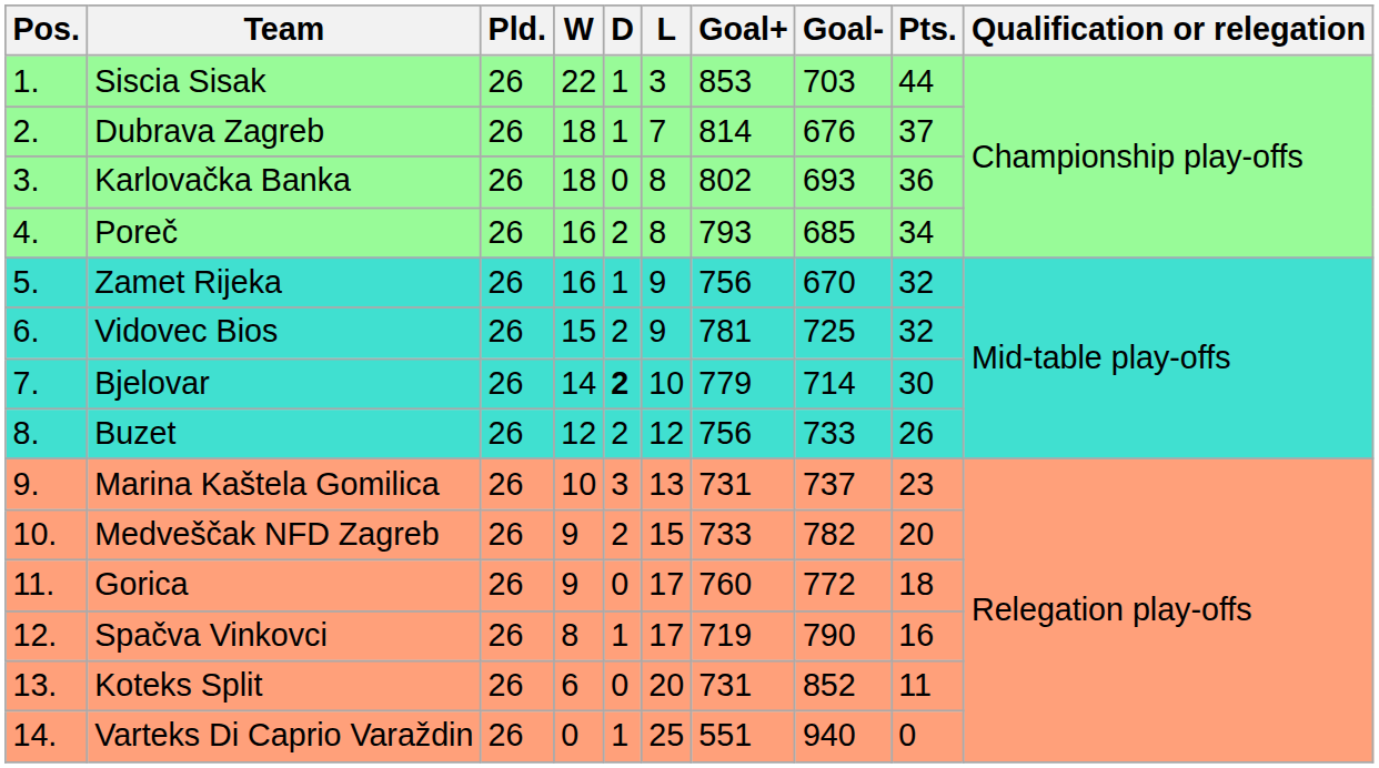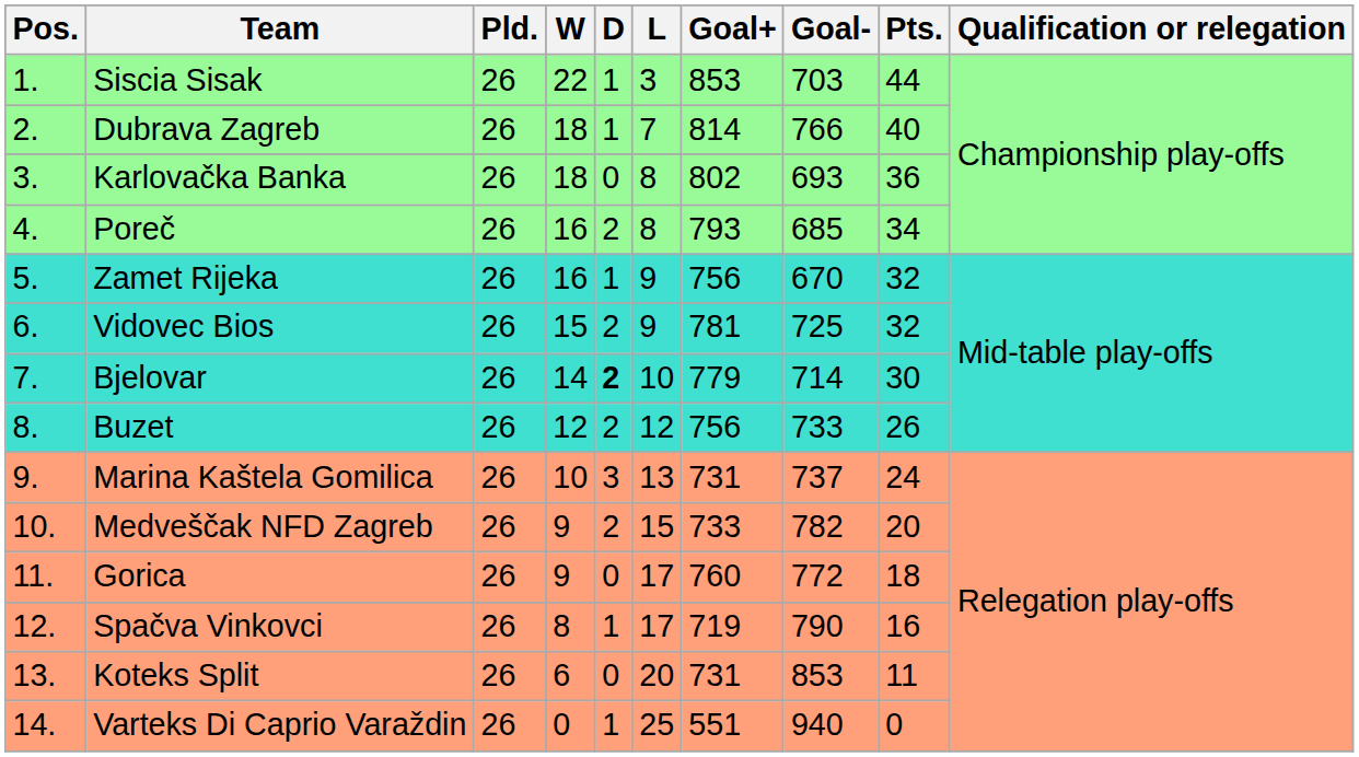Dubrava Zagreb | Goal-: 676 -> 766
Dubrava Zagreb | Pts.: 37 -> 40
Marina Kaštela Gomilica | Pts.: 23 -> 24
Koteks Split | Goal-: 852 -> 853
